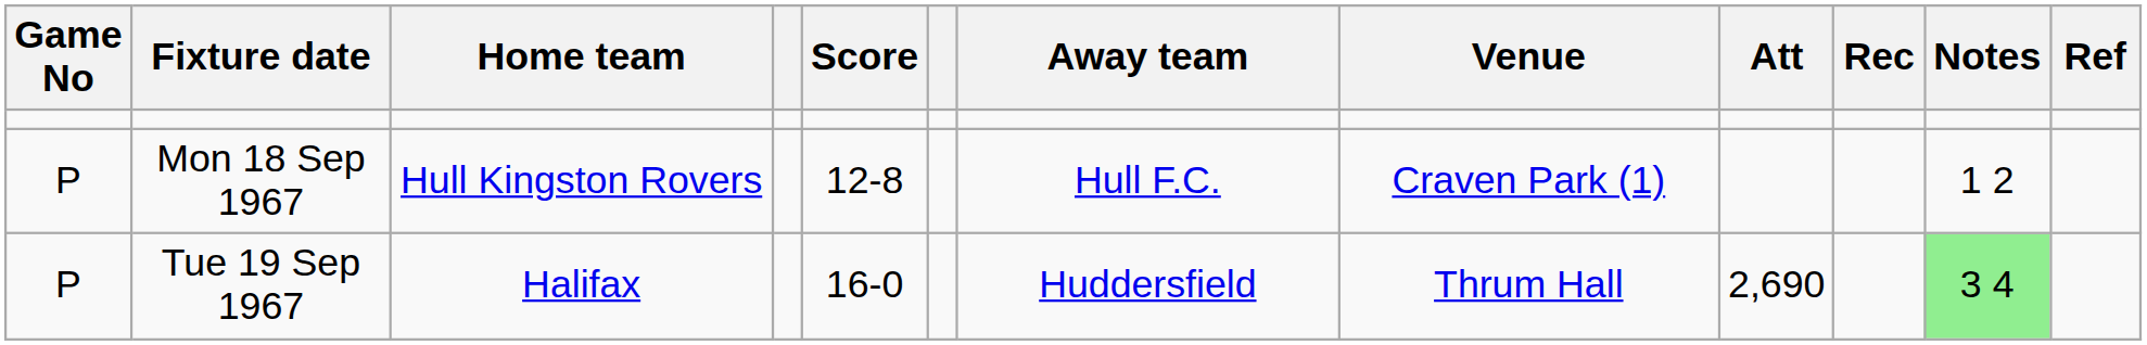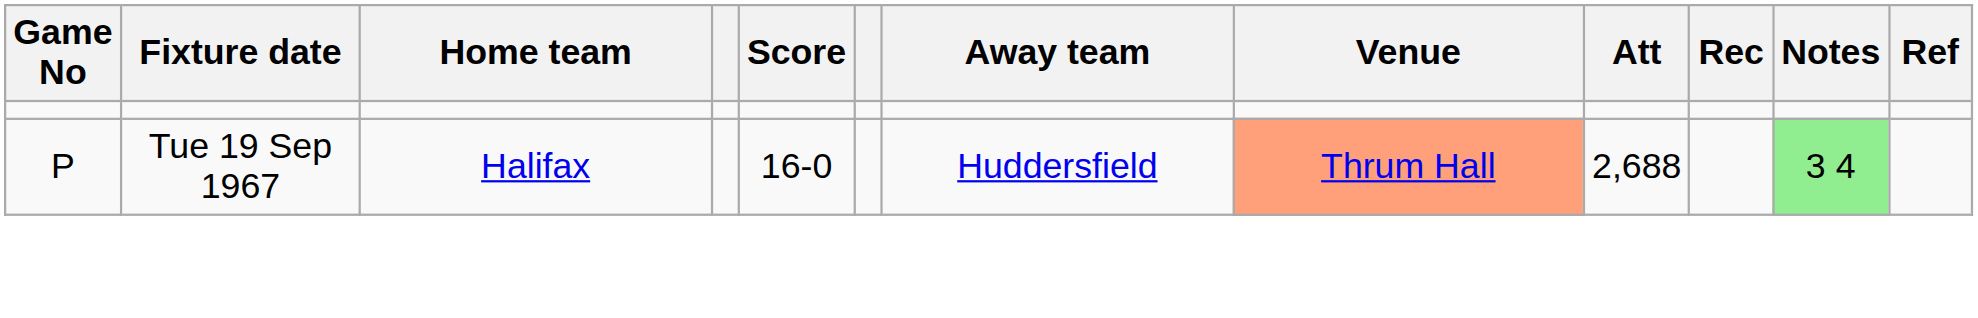- row: P | Mon 18 Sep 1967 | Hull Kingston Rovers | 12-8 | Hull F.C. | Craven Park (1) | 1 2
Tue 19 Sep 1967 | Venue: no background -> lightsalmon background
Tue 19 Sep 1967 | Att: 2,690 -> 2,688
